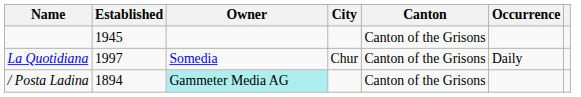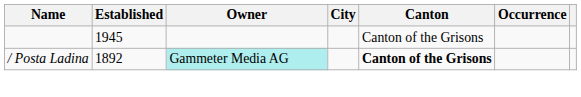- row: La Quotidiana | 1997 | Somedia | Chur | Canton of the Grisons | Daily
/ Posta Ladina | Established: 1894 -> 1892
/ Posta Ladina | Canton: normal -> bold
